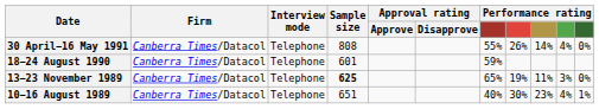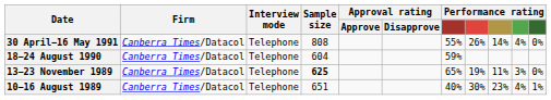18−24 August 1990 | Sample size: 601 -> 604
